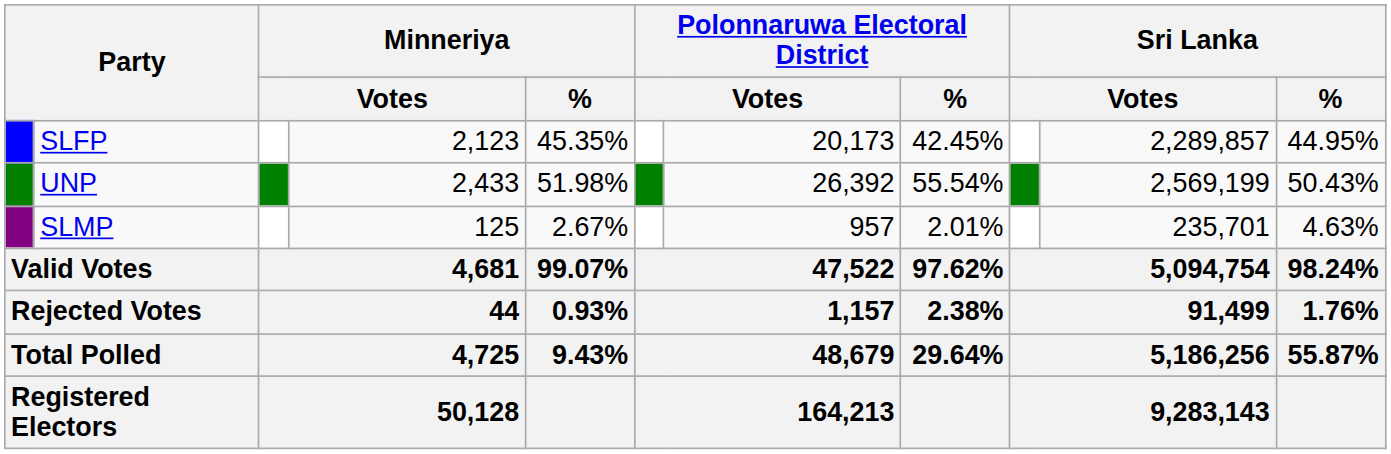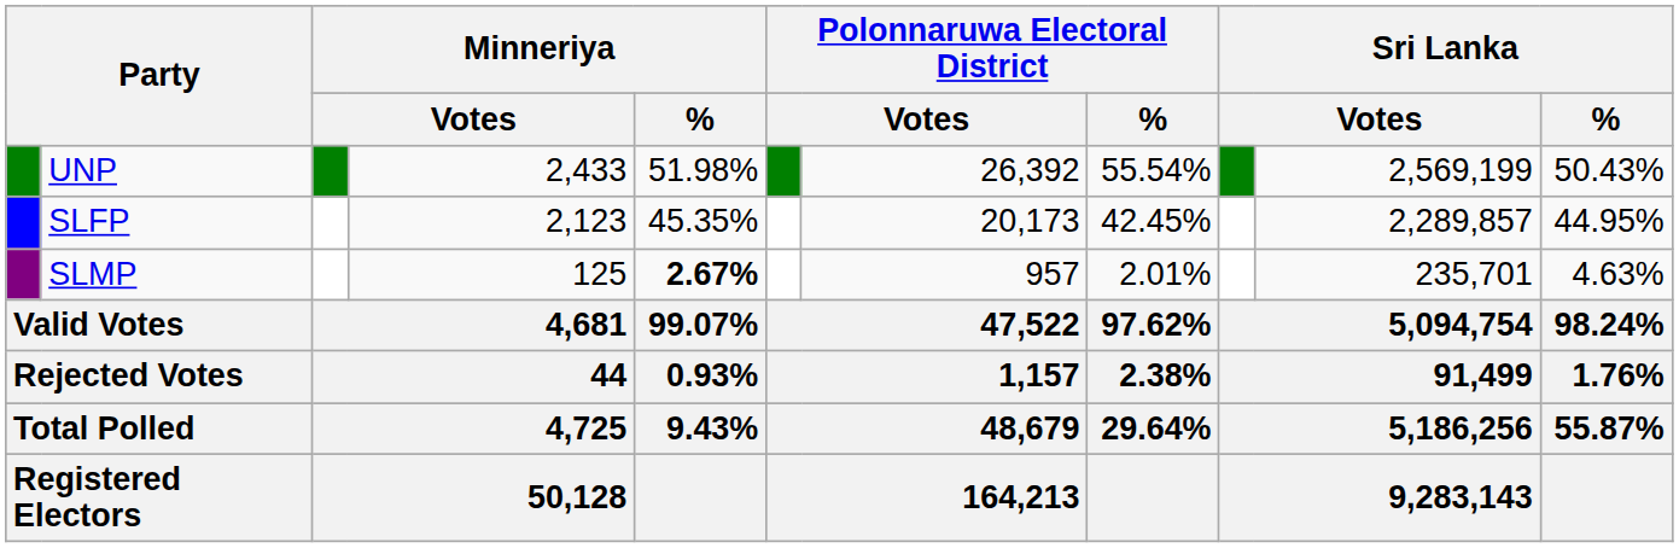rows swapped: UNP <-> SLFP
SLMP | Minneriya / %: normal -> bold
